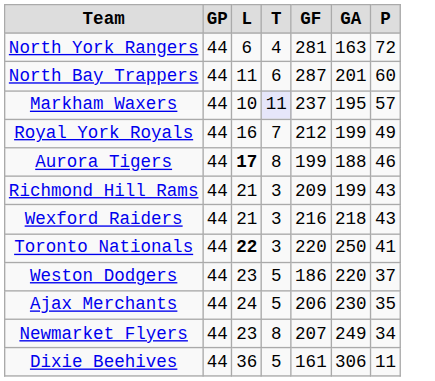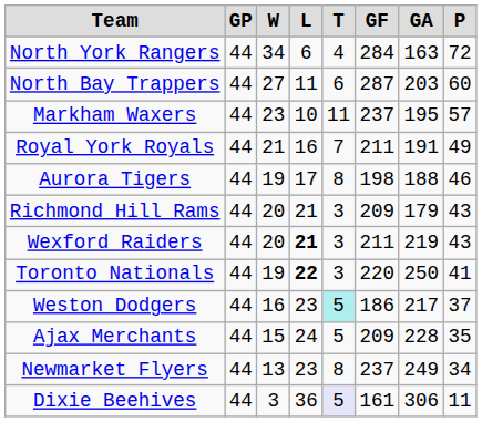+ column: W | 34 | 27 | 23 | 21 | 19 | 20 | 20 | 19 | 16 | 15 | 13 | 3
North York Rangers | GF: 281 -> 284
North Bay Trappers | GA: 201 -> 203
Markham Waxers | T: lavender background -> no background
Royal York Royals | GF: 212 -> 211
Royal York Royals | GA: 199 -> 191
Aurora Tigers | L: bold -> normal
Aurora Tigers | GF: 199 -> 198
Richmond Hill Rams | GA: 199 -> 179
Wexford Raiders | L: normal -> bold
Wexford Raiders | GF: 216 -> 211
Wexford Raiders | GA: 218 -> 219
Weston Dodgers | T: no background -> paleturquoise background
Weston Dodgers | GA: 220 -> 217
Ajax Merchants | GF: 206 -> 209
Ajax Merchants | GA: 230 -> 228
Newmarket Flyers | GF: 207 -> 237
Dixie Beehives | T: no background -> lavender background
